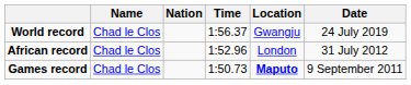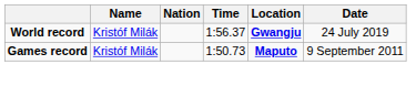World record | Name: Chad le Clos -> Kristóf Milák
World record | Location: normal -> bold
- row: African record | Chad le Clos | 1:52.96 | London | 31 July 2012
Games record | Name: Chad le Clos -> Kristóf Milák
